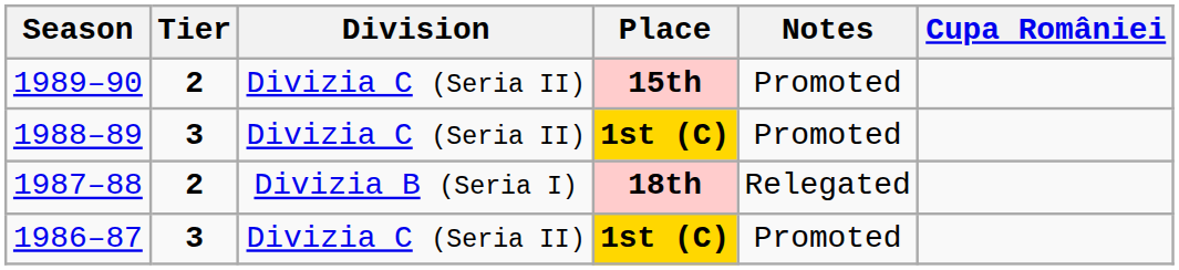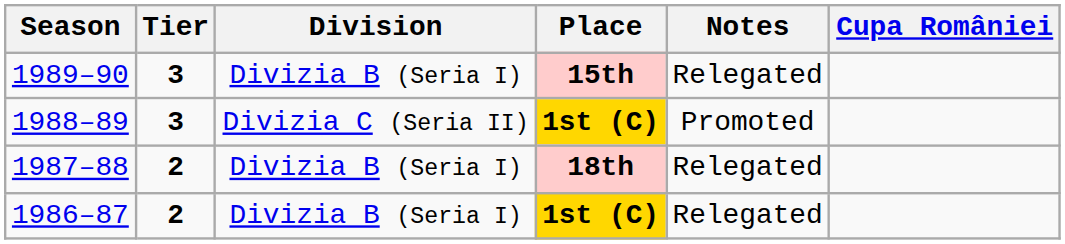1989–90 | Tier: 2 -> 3
1989–90 | Division: Divizia C (Seria II) -> Divizia B (Seria I)
1989–90 | Notes: Promoted -> Relegated
1986–87 | Tier: 3 -> 2
1986–87 | Division: Divizia C (Seria II) -> Divizia B (Seria I)
1986–87 | Notes: Promoted -> Relegated
